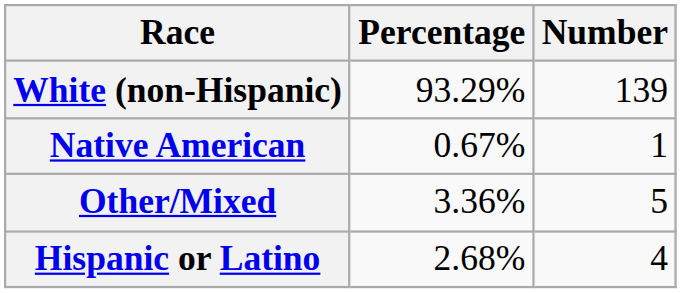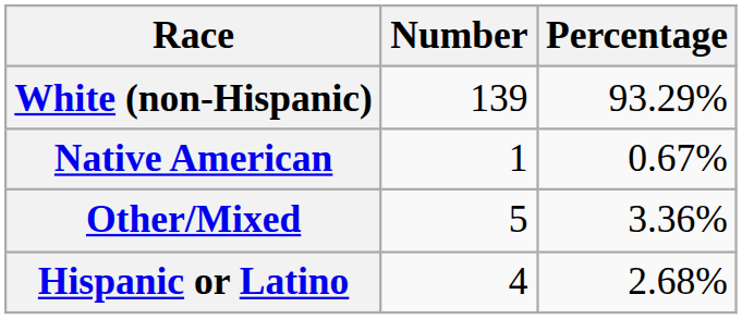columns swapped: Number <-> Percentage
